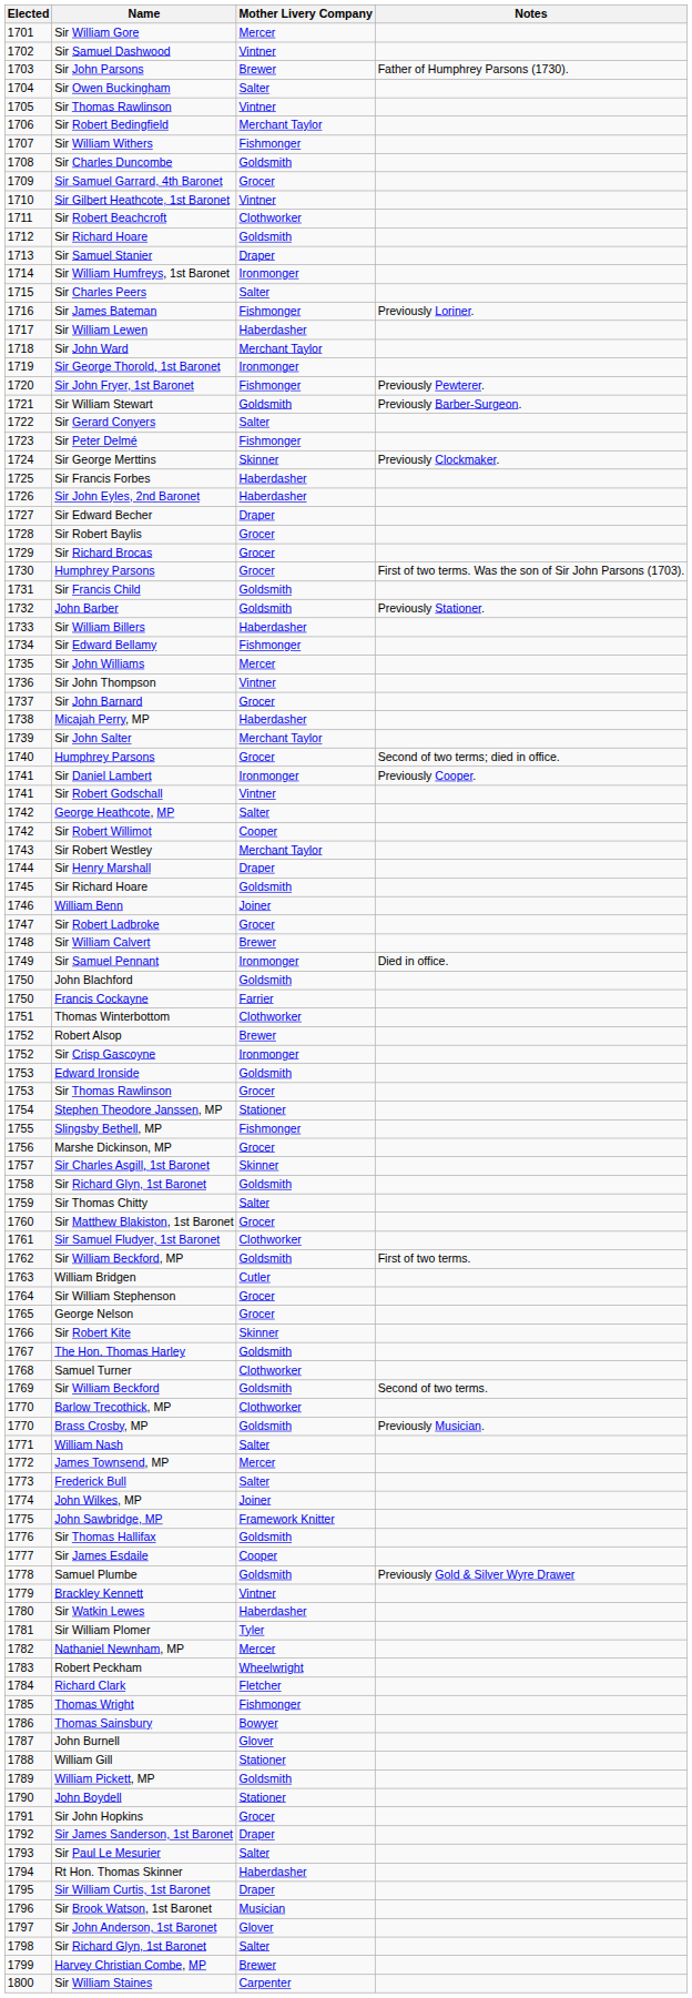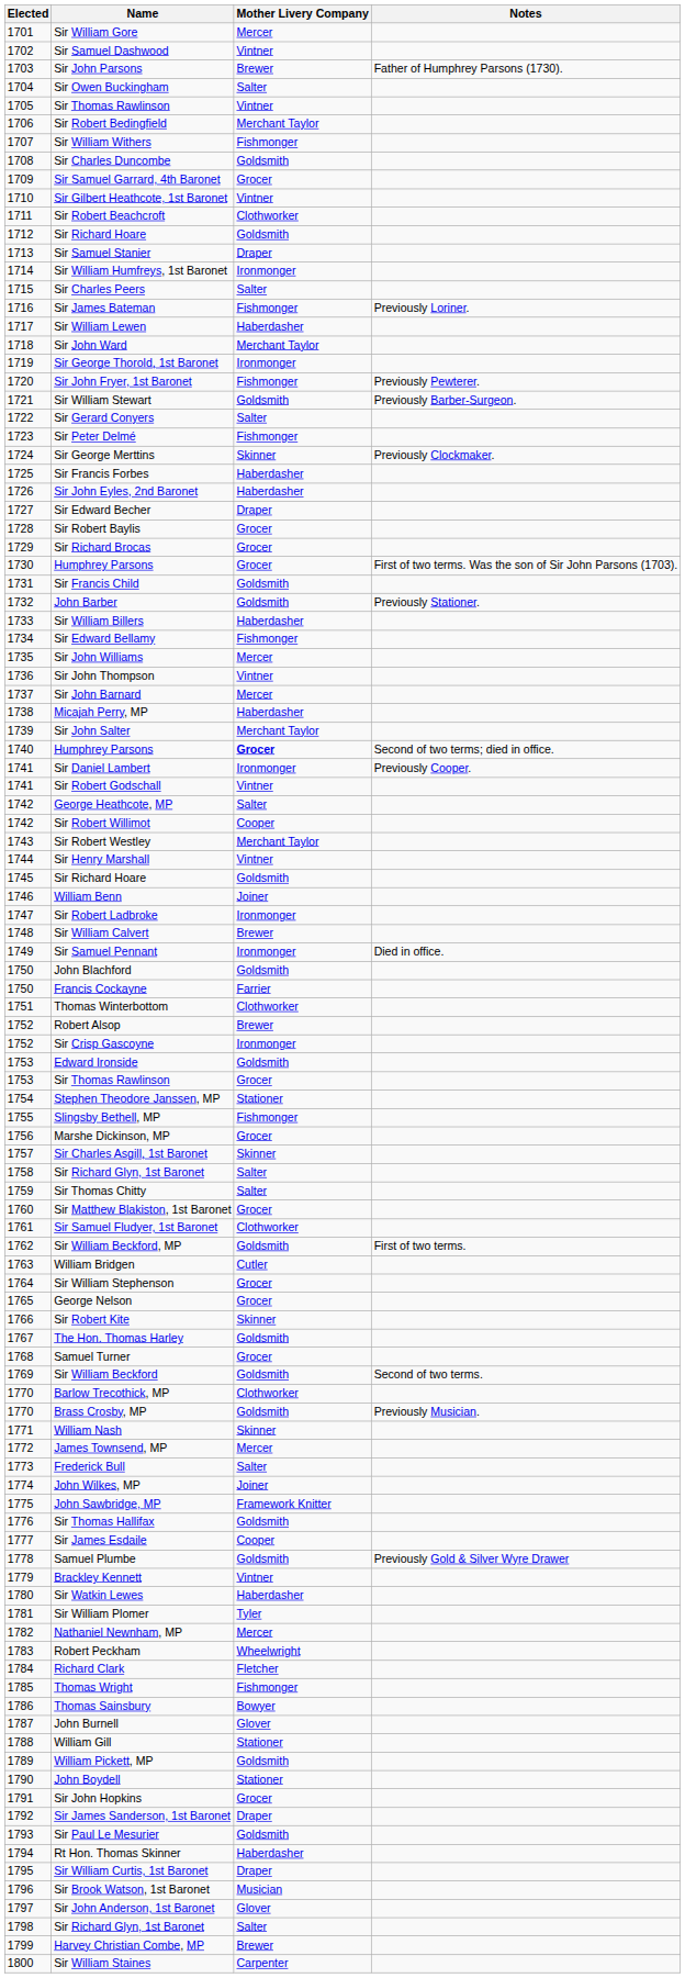Sir John Barnard | Mother Livery Company: Grocer -> Mercer
1740 / Humphrey Parsons | Mother Livery Company: normal -> bold
Sir Henry Marshall | Mother Livery Company: Draper -> Vintner
Sir Robert Ladbroke | Mother Livery Company: Grocer -> Ironmonger
1758 / Sir Richard Glyn, 1st Baronet | Mother Livery Company: Goldsmith -> Salter
Samuel Turner | Mother Livery Company: Clothworker -> Grocer
William Nash | Mother Livery Company: Salter -> Skinner
Sir Paul Le Mesurier | Mother Livery Company: Salter -> Goldsmith
